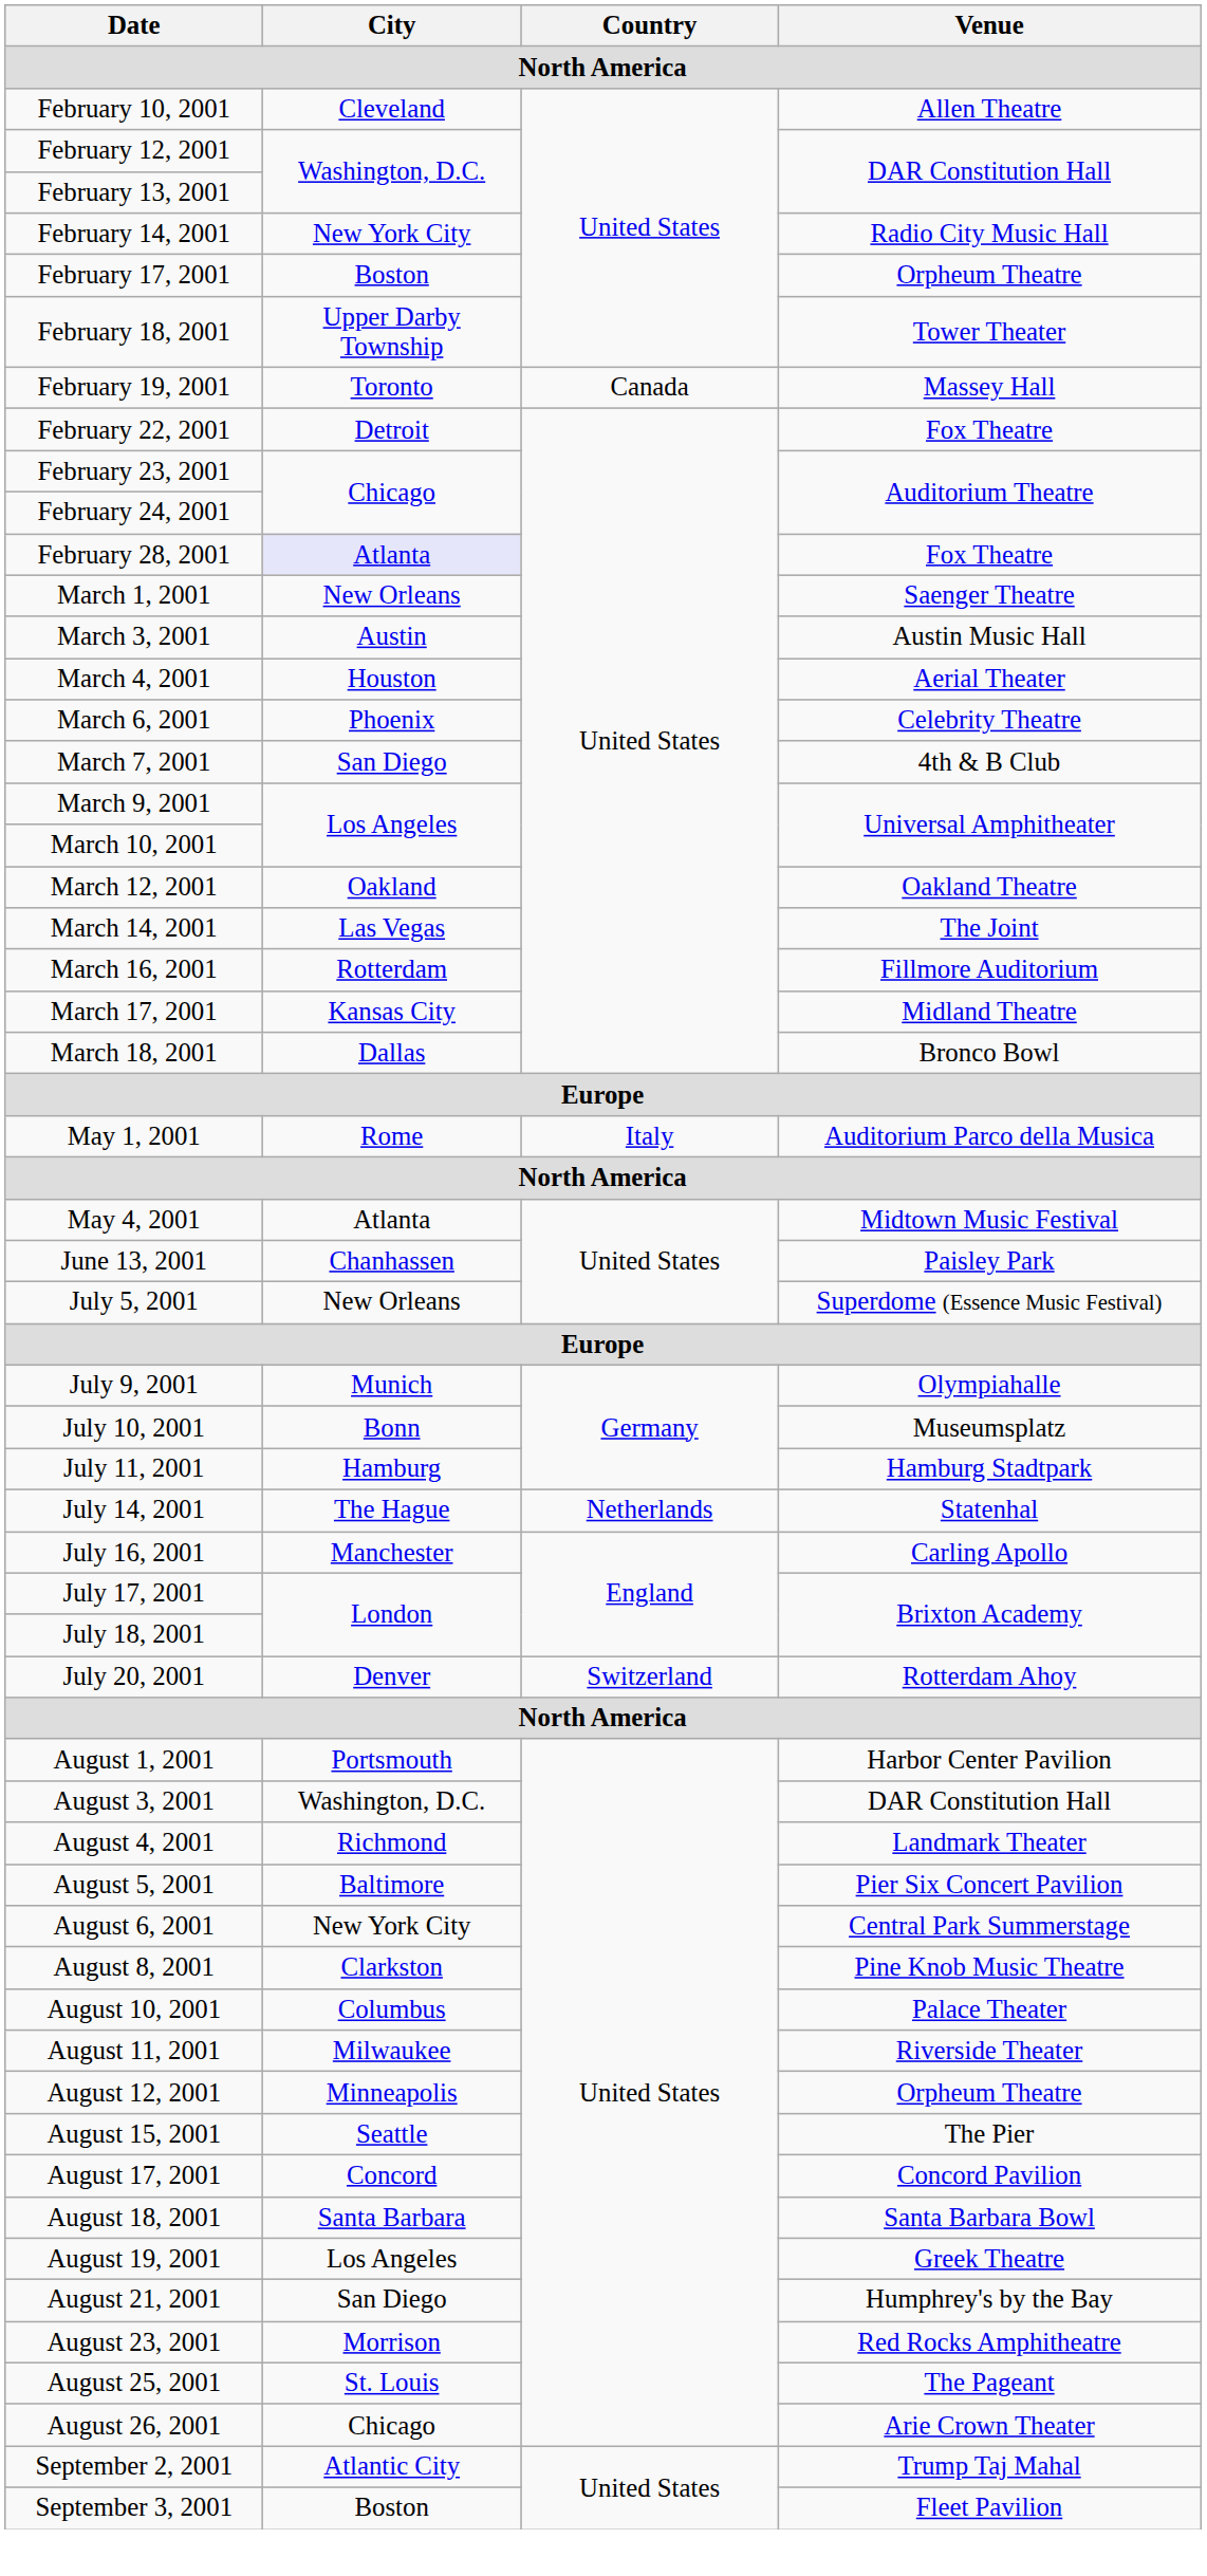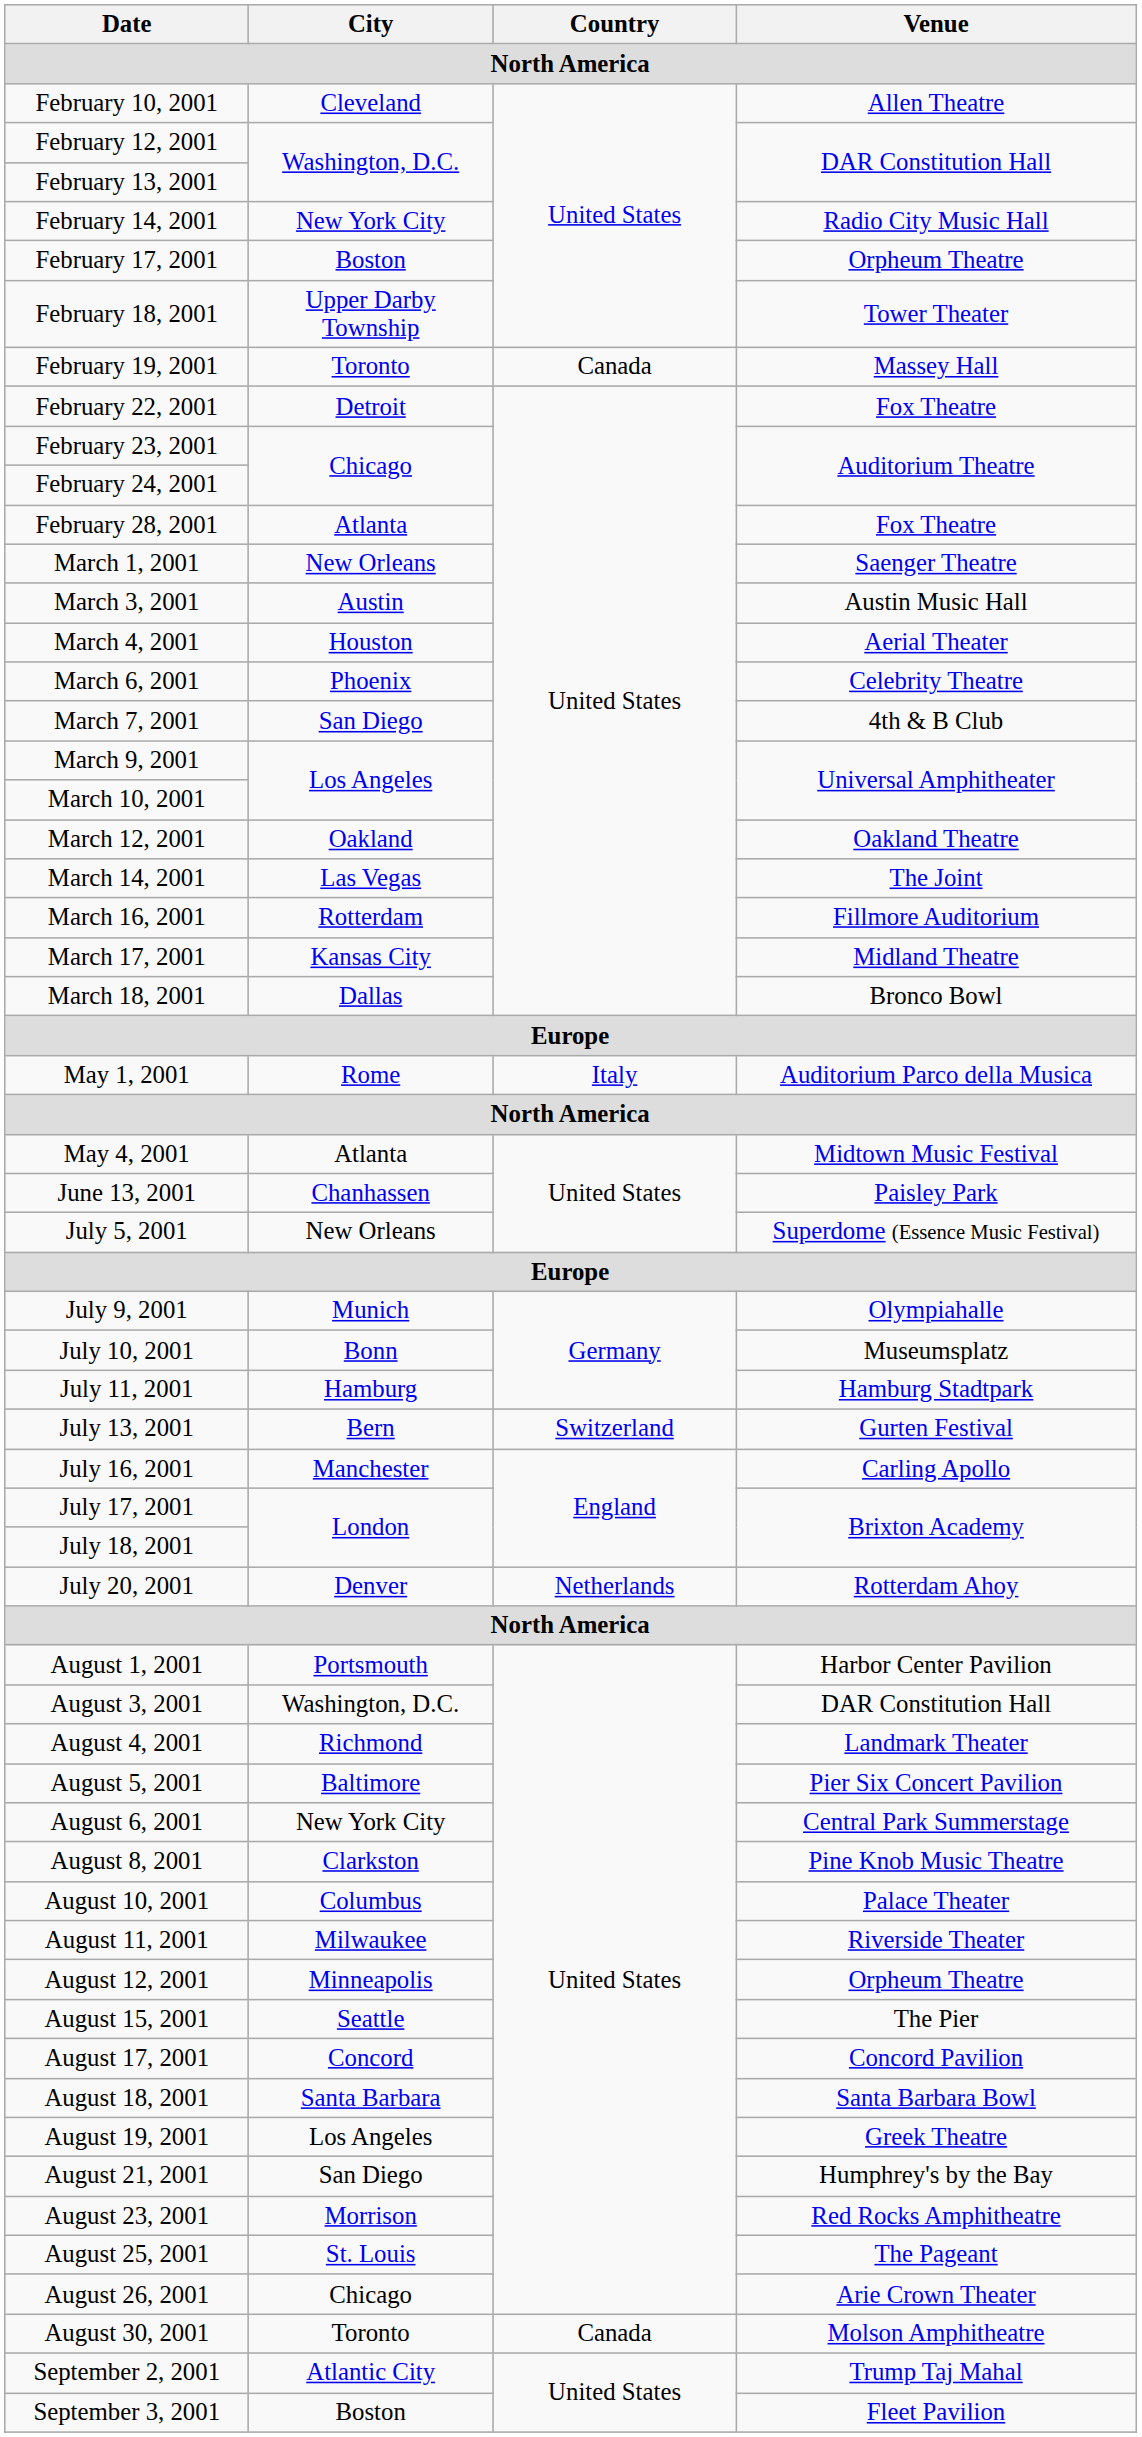February 28, 2001 | City: lavender background -> no background
+ row: July 13, 2001 | Bern | Switzerland | Gurten Festival
- row: July 14, 2001 | The Hague | Netherlands | Statenhal
July 20, 2001 | Country: Switzerland -> Netherlands
+ row: August 30, 2001 | Toronto | Canada | Molson Amphitheatre
